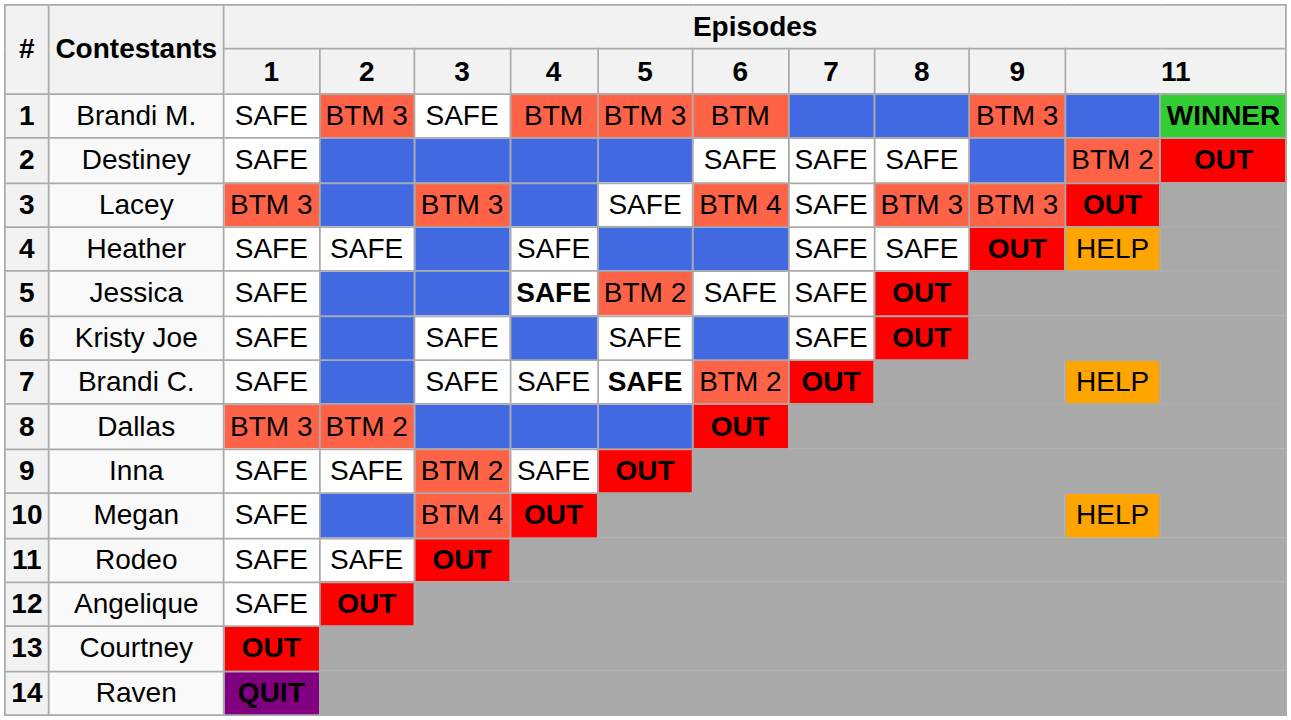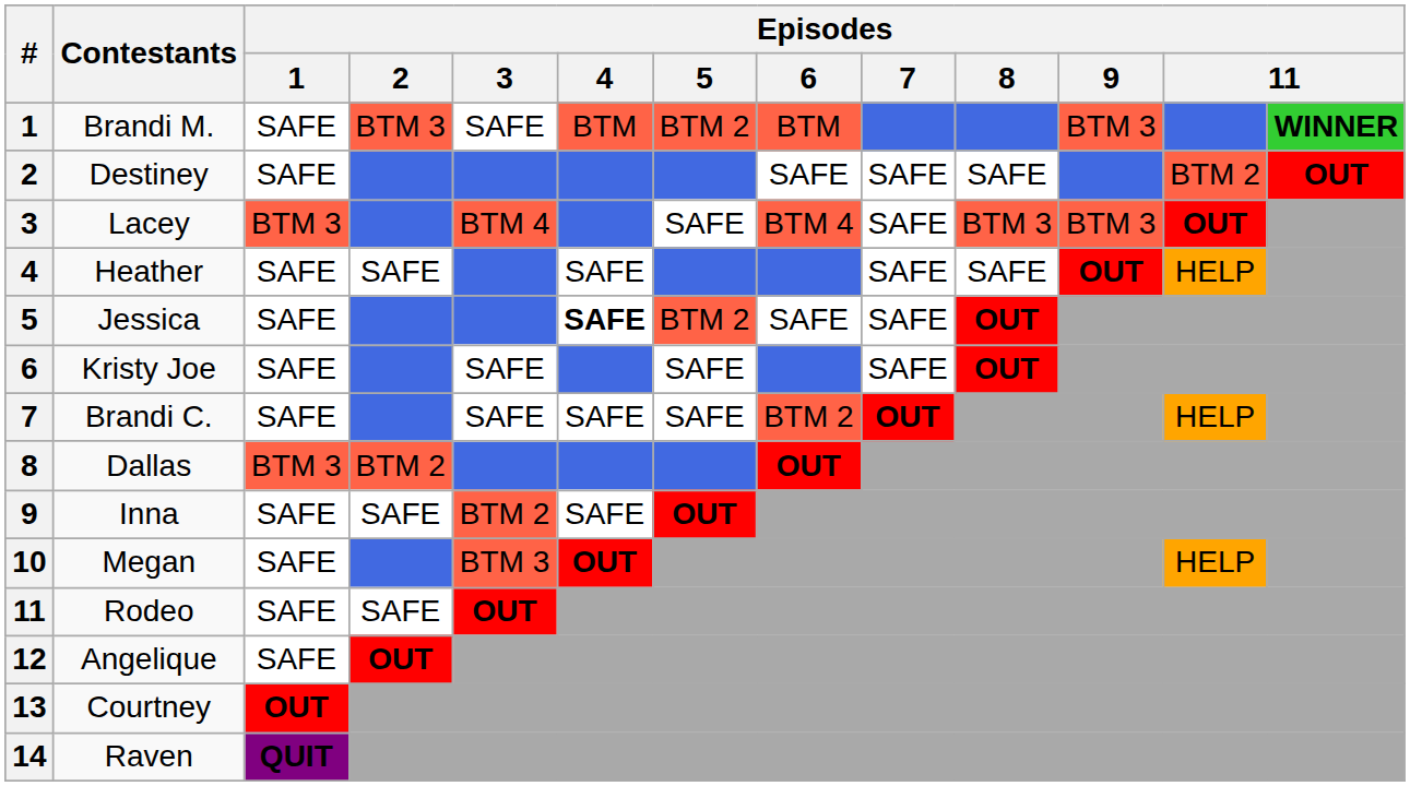Brandi M. | Episodes / 5: BTM 3 -> BTM 2
Lacey | Episodes / 3: BTM 3 -> BTM 4
Brandi C. | Episodes / 5: bold -> normal
Megan | Episodes / 3: BTM 4 -> BTM 3
